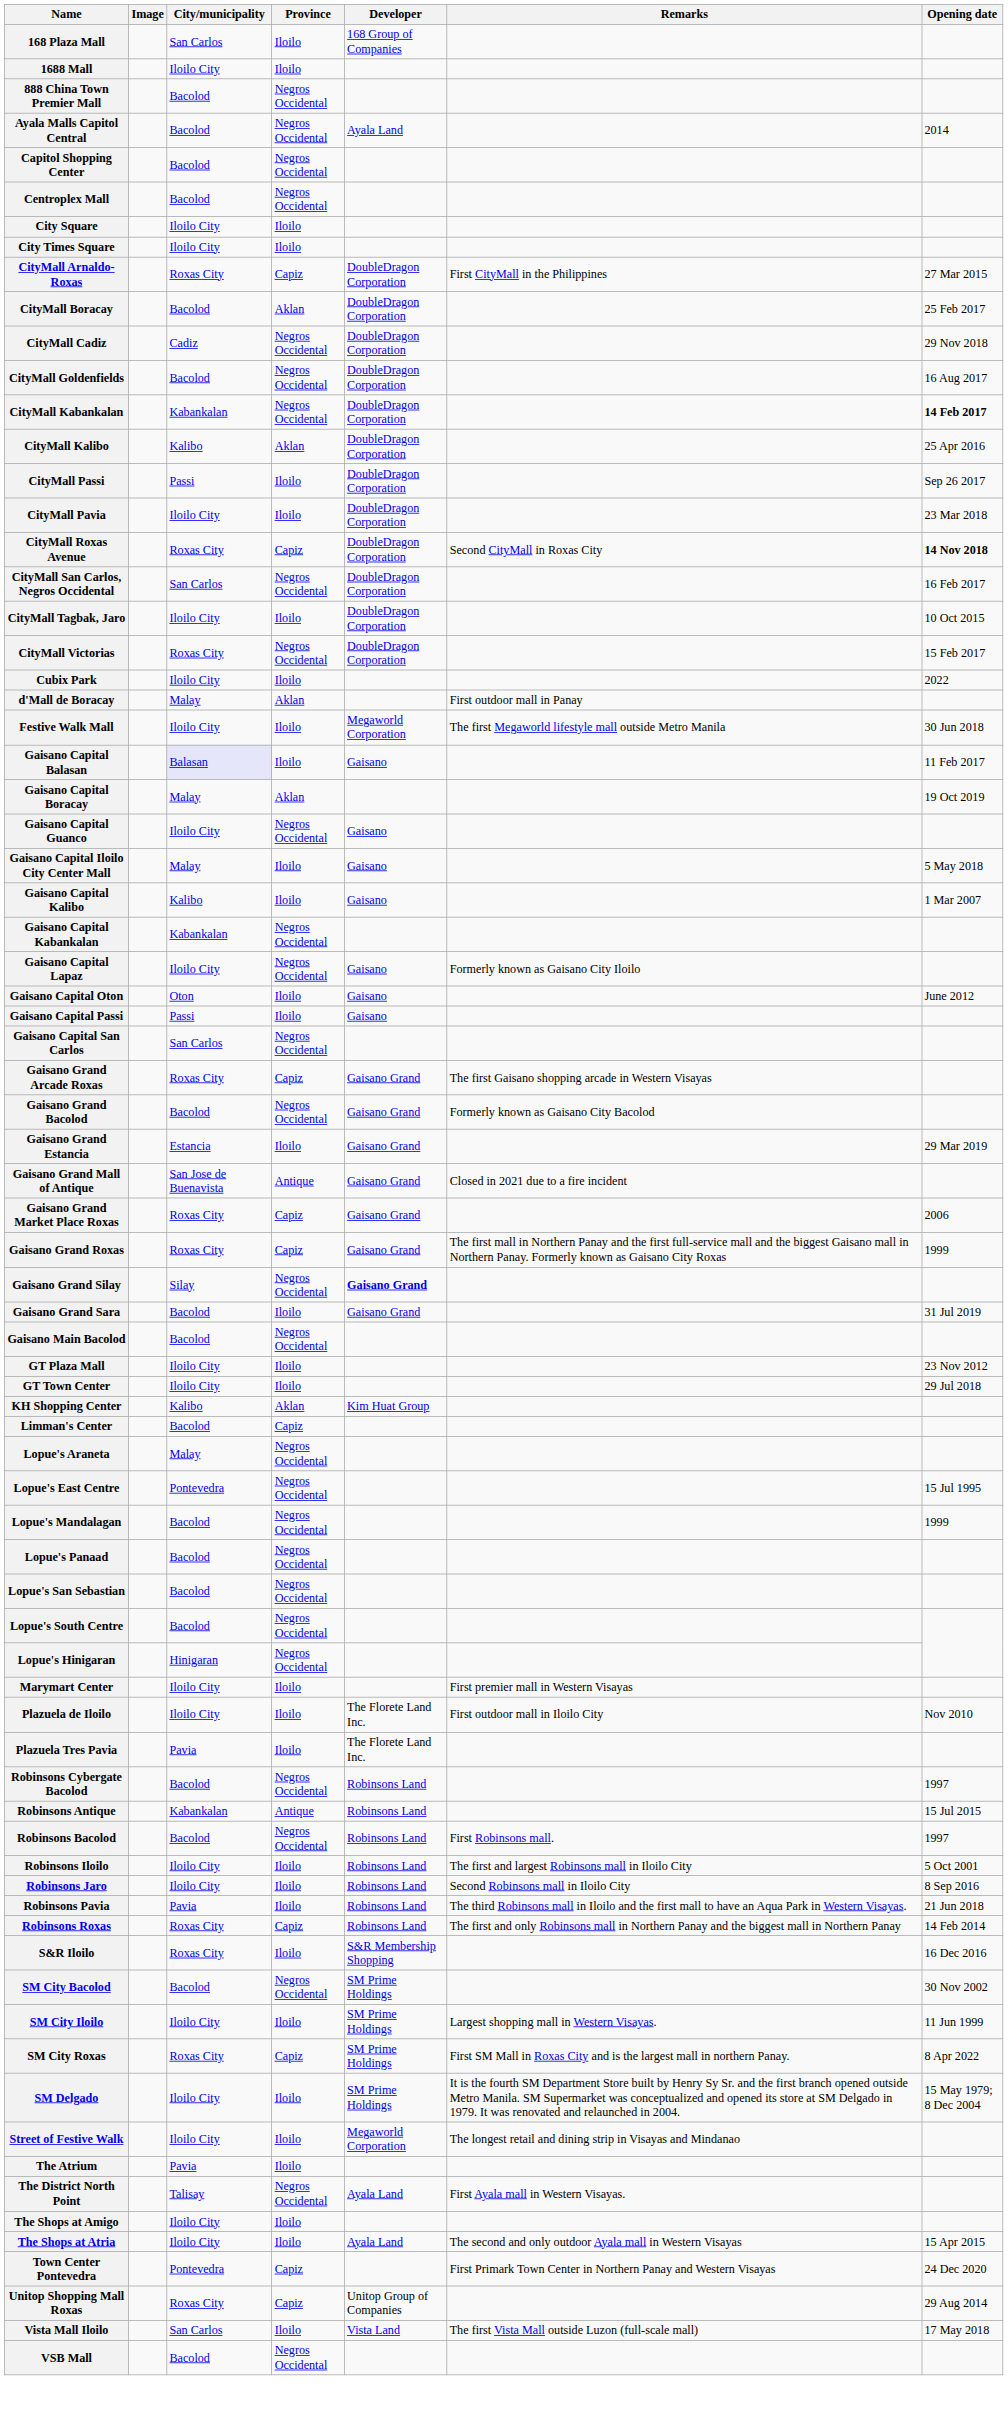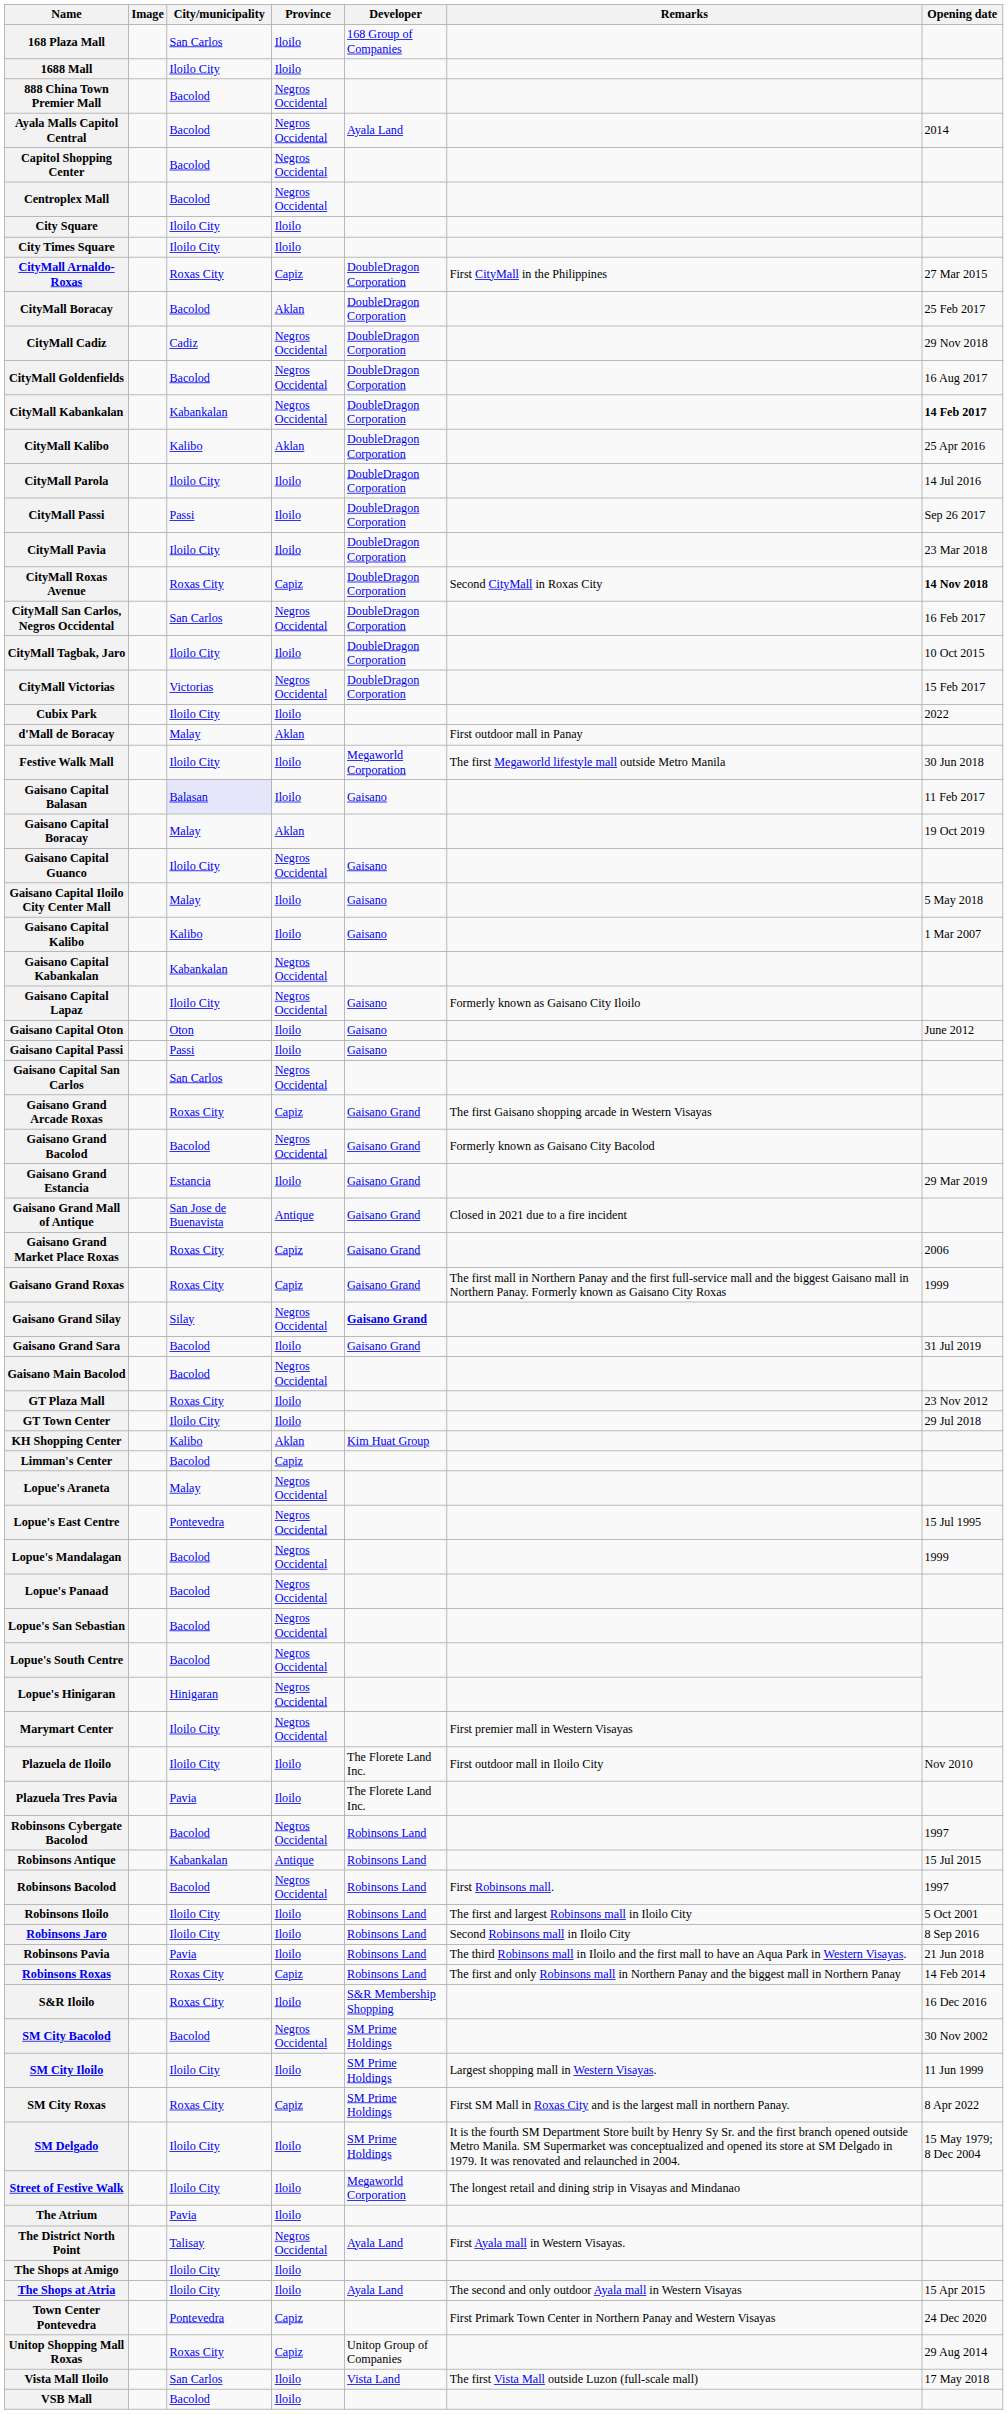+ row: CityMall Parola | Iloilo City | Iloilo | DoubleDragon Corporation | 14 Jul 2016
CityMall Victorias | City/municipality: Roxas City -> Victorias
GT Plaza Mall | City/municipality: Iloilo City -> Roxas City
Marymart Center | Province: Iloilo -> Negros Occidental
VSB Mall | Province: Negros Occidental -> Iloilo
